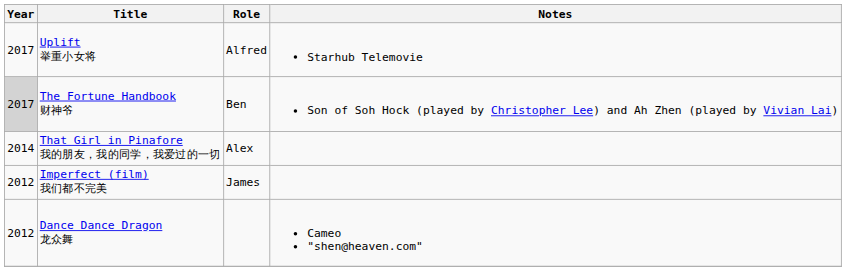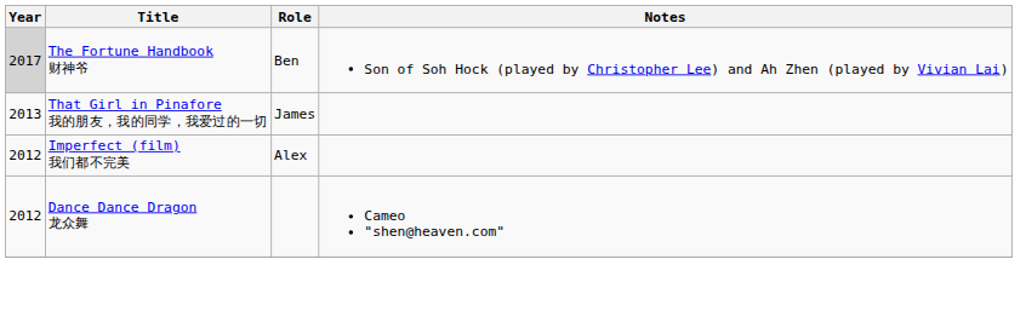- row: 2017 | Uplift 举重小女将 | Alfred | Starhub Telemovie
That Girl in Pinafore 我的朋友，我的同学，我爱过的一切 | Year: 2014 -> 2013
That Girl in Pinafore 我的朋友，我的同学，我爱过的一切 | Role: Alex -> James
Imperfect (film) 我们都不完美 | Role: James -> Alex
